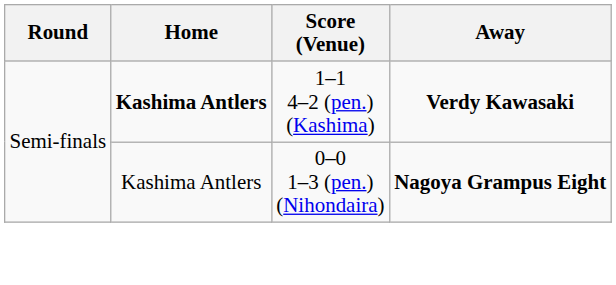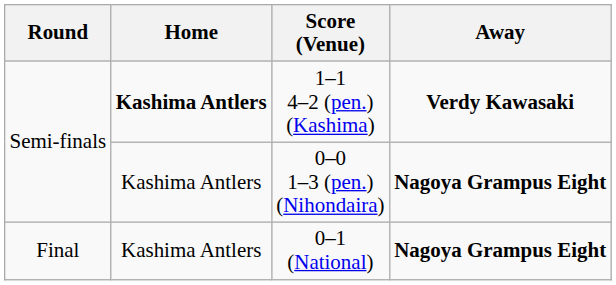+ row: Final | Kashima Antlers | 0–1 (National) | Nagoya Grampus Eight
